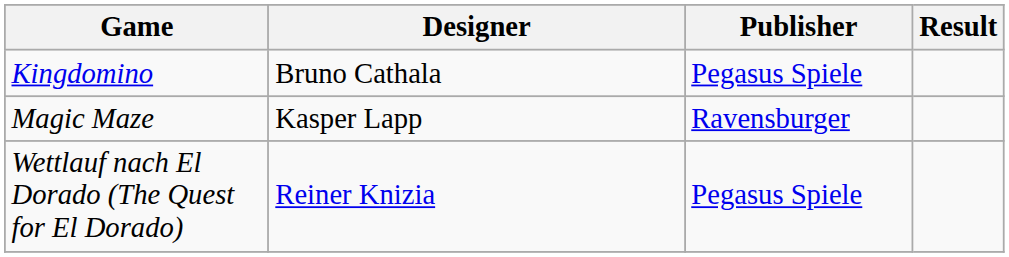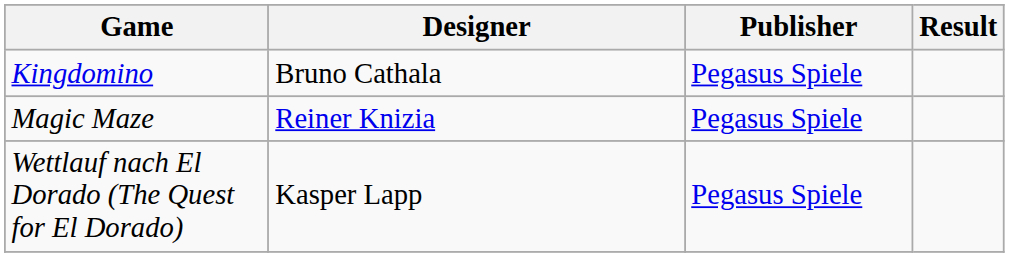Magic Maze | Designer: Kasper Lapp -> Reiner Knizia
Magic Maze | Publisher: Ravensburger -> Pegasus Spiele
Wettlauf nach El Dorado (The Quest for El Dorado) | Designer: Reiner Knizia -> Kasper Lapp
